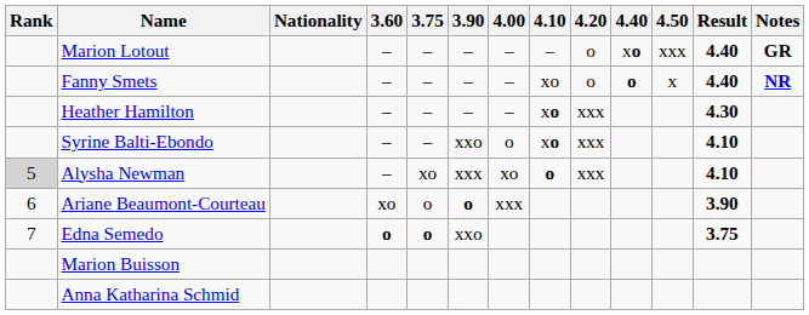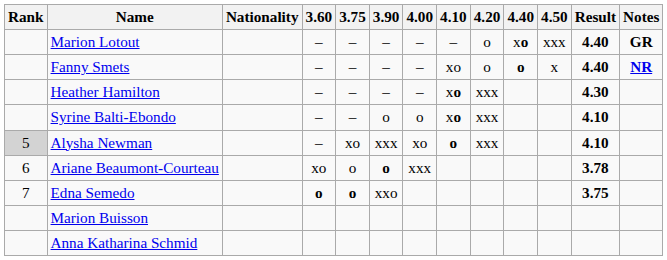Syrine Balti-Ebondo | 3.90: xxo -> o
Ariane Beaumont-Courteau | Result: 3.90 -> 3.78
